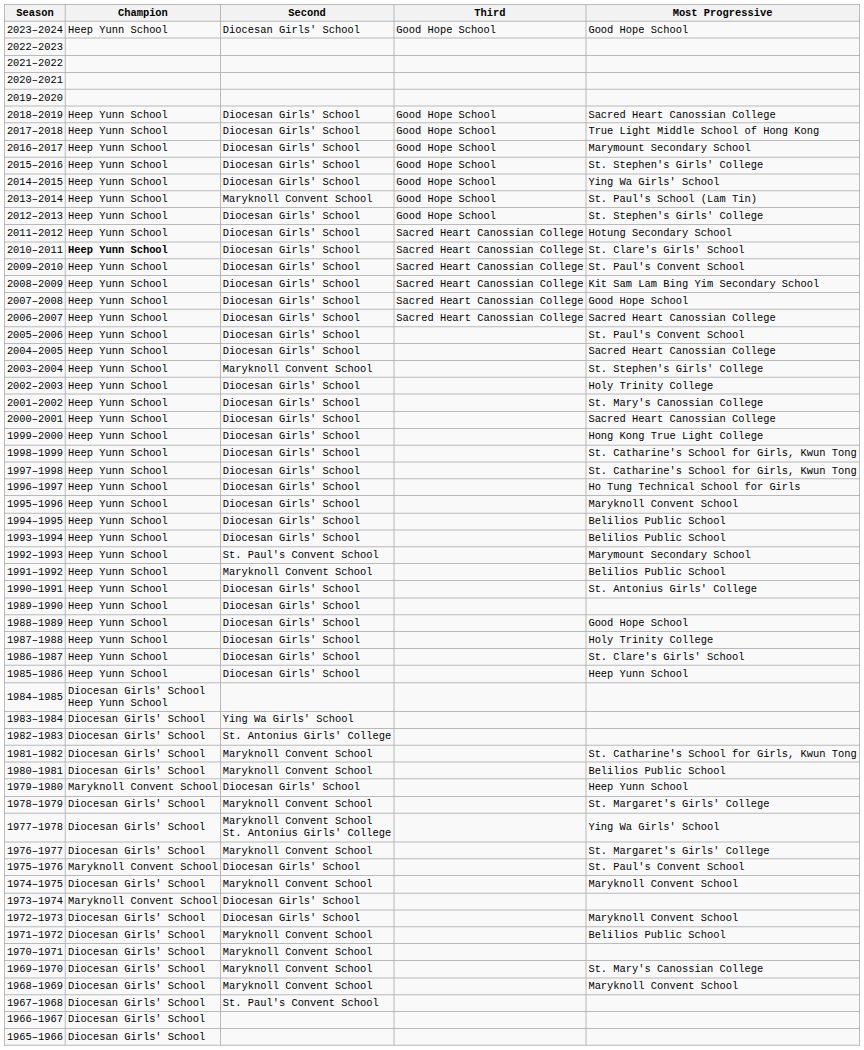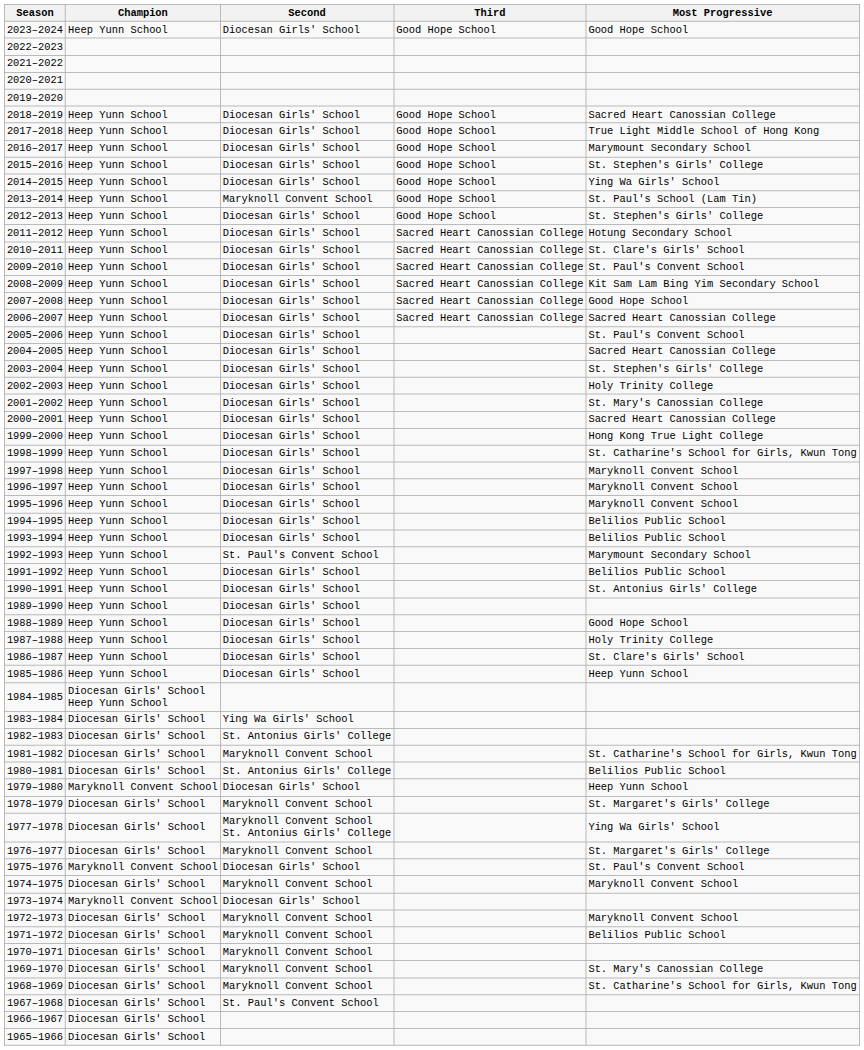2010–2011 | Champion: bold -> normal
2003–2004 | Second: Maryknoll Convent School -> Diocesan Girls' School
1997–1998 | Most Progressive: St. Catharine's School for Girls, Kwun Tong -> Maryknoll Convent School
1996–1997 | Most Progressive: Ho Tung Technical School for Girls -> Maryknoll Convent School
1991–1992 | Second: Maryknoll Convent School -> Diocesan Girls' School
1980–1981 | Second: Maryknoll Convent School -> St. Antonius Girls' College
1972–1973 | Second: Diocesan Girls' School -> Maryknoll Convent School
1968–1969 | Most Progressive: Maryknoll Convent School -> St. Catharine's School for Girls, Kwun Tong
